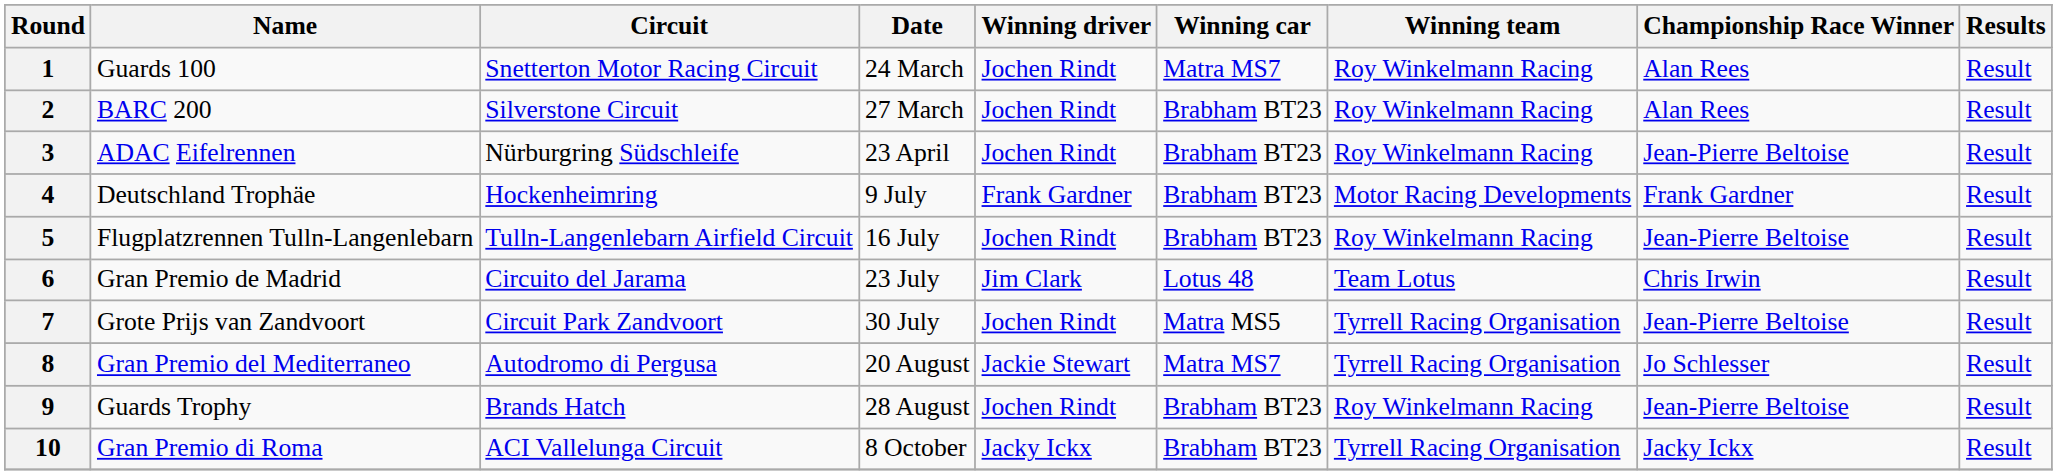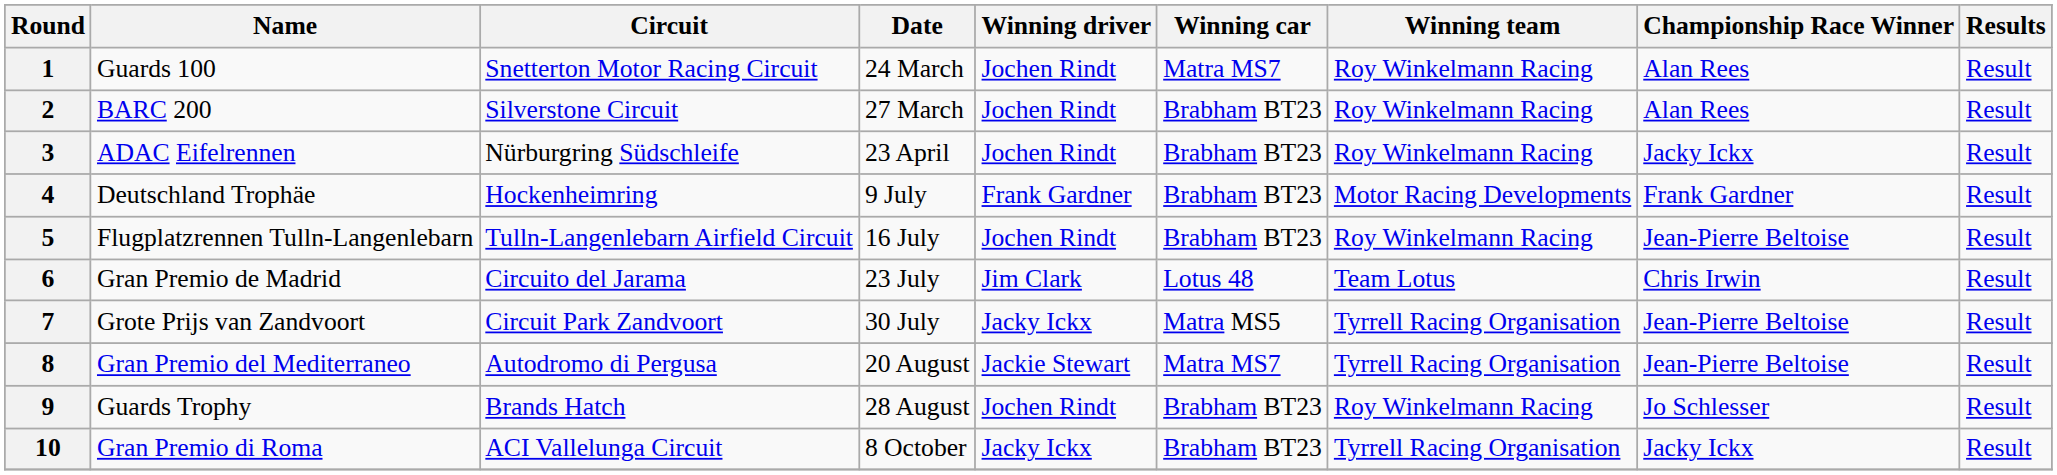3 | Championship Race Winner: Jean-Pierre Beltoise -> Jacky Ickx
7 | Winning driver: Jochen Rindt -> Jacky Ickx
8 | Championship Race Winner: Jo Schlesser -> Jean-Pierre Beltoise
9 | Championship Race Winner: Jean-Pierre Beltoise -> Jo Schlesser
